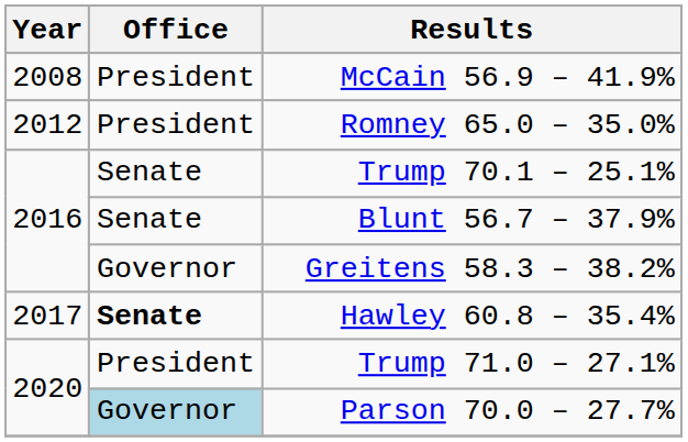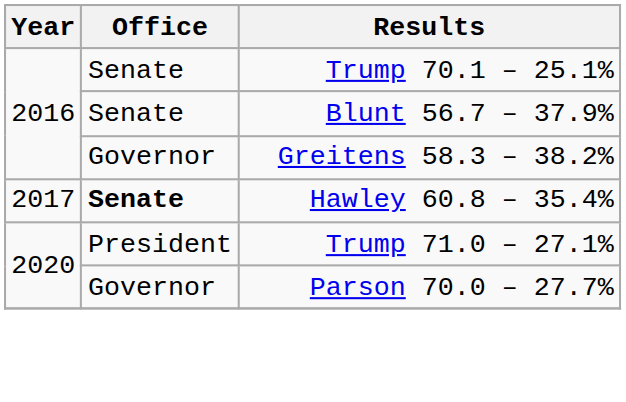- row: 2008 | President | McCain 56.9 – 41.9%
- row: 2012 | President | Romney 65.0 – 35.0%
Parson 70.0 – 27.7% | Office: lightblue background -> no background
